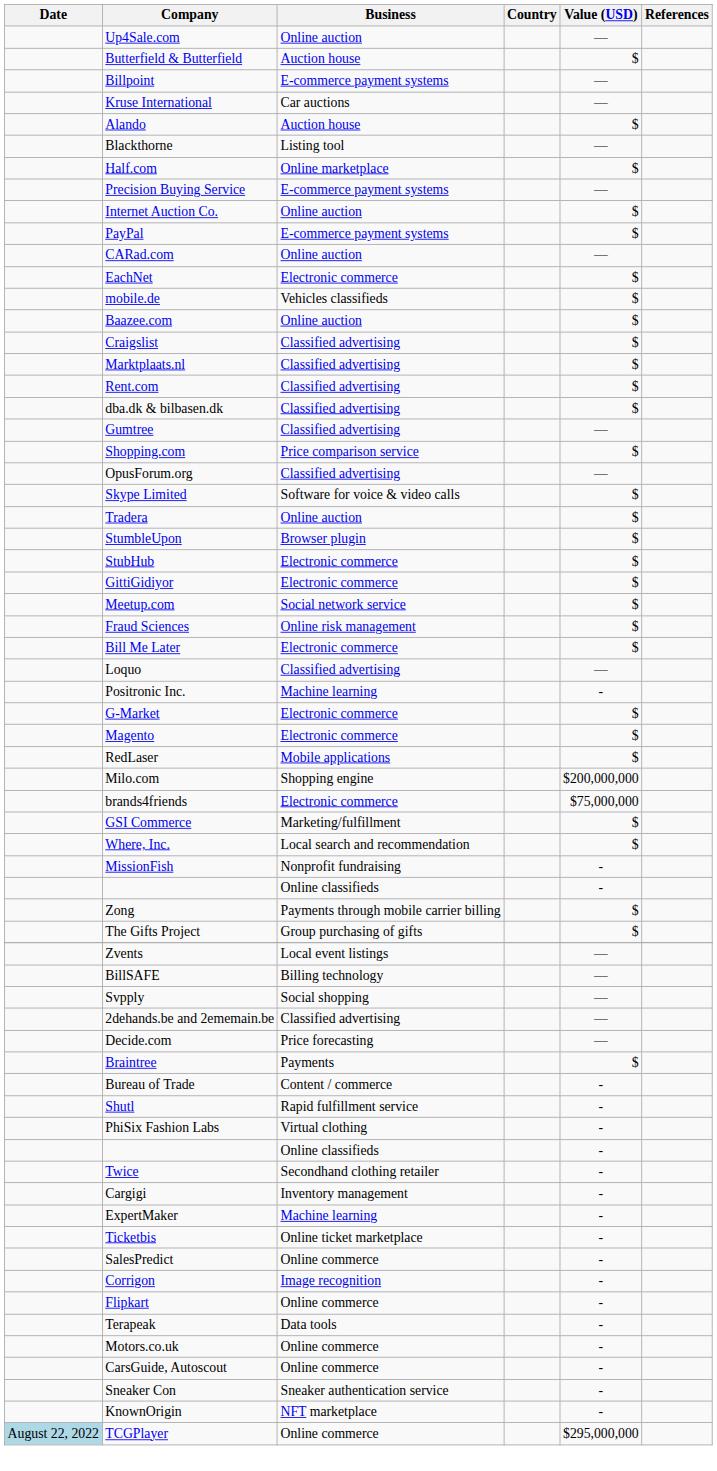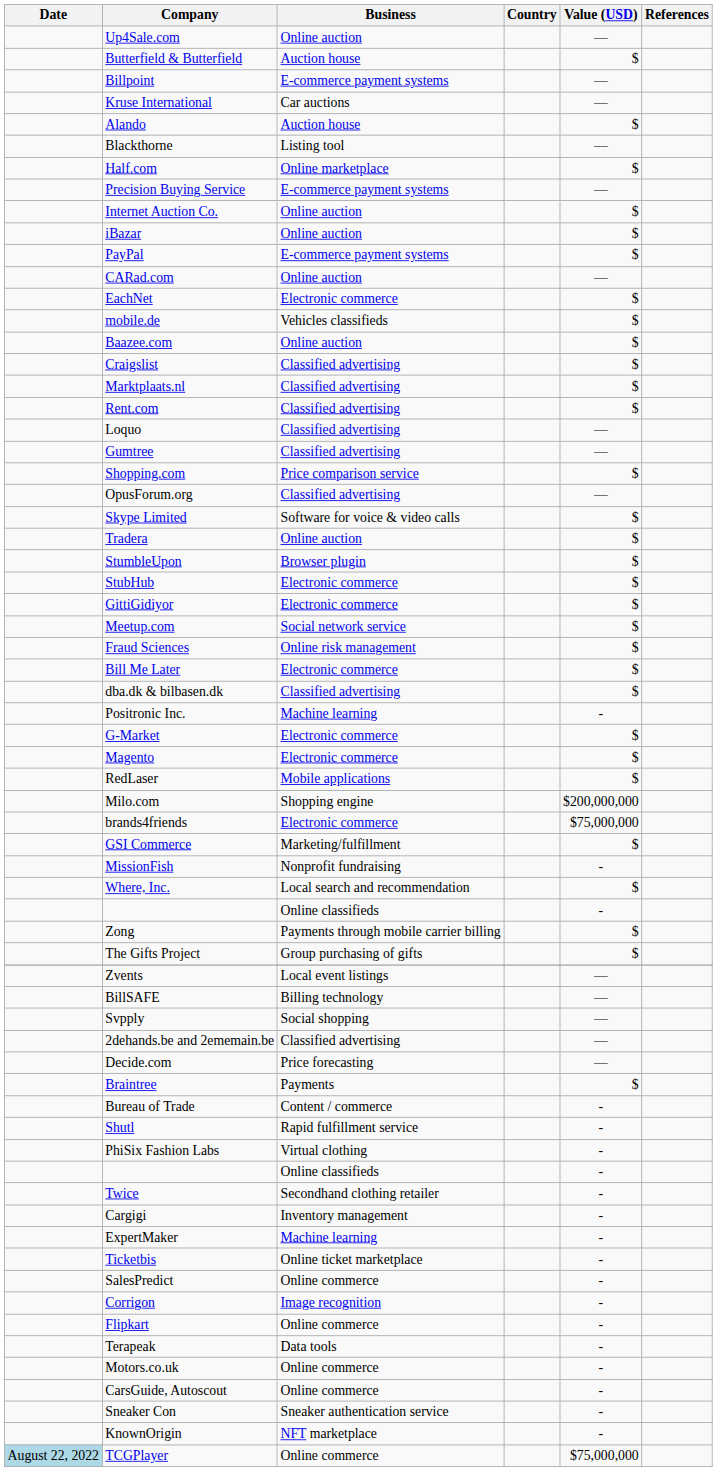+ row: iBazar | Online auction | $
rows swapped: Loquo <-> dba.dk & bilbasen.dk
rows swapped: Where, Inc. <-> MissionFish
TCGPlayer | Value (USD): $295,000,000 -> $75,000,000
